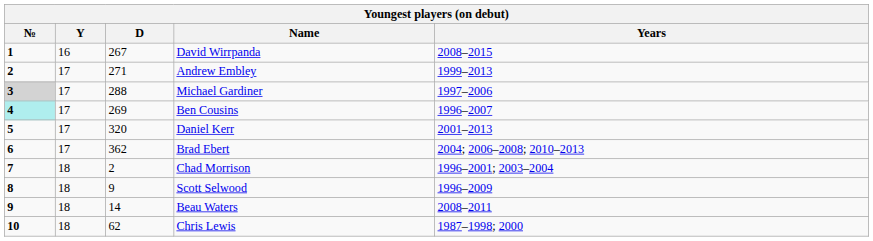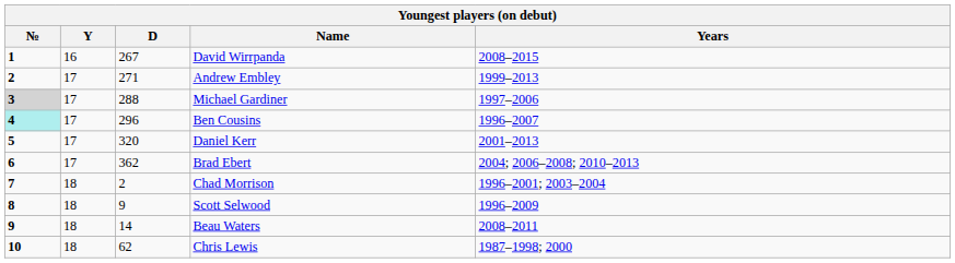Ben Cousins | D: 269 -> 296
